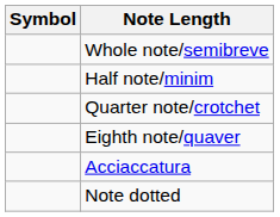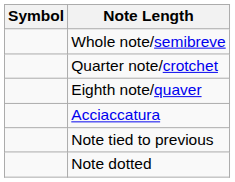- row: Half note/minim
+ row: Note tied to previous
